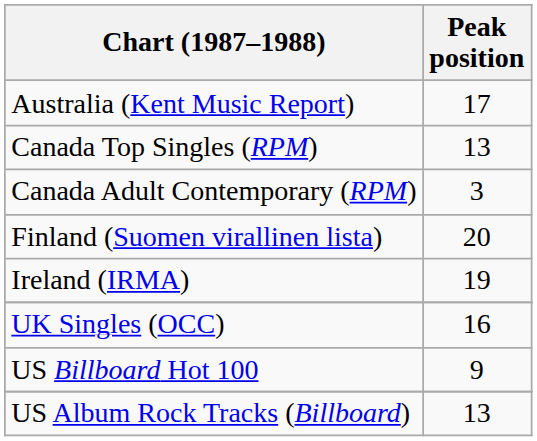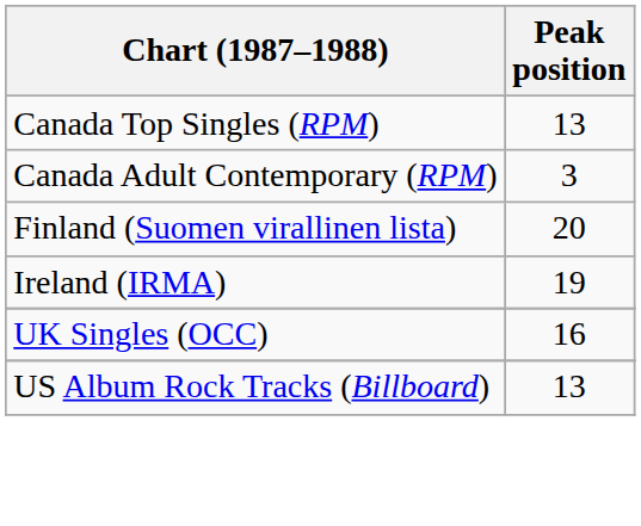- row: Australia (Kent Music Report) | 17
- row: US Billboard Hot 100 | 9
